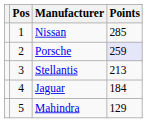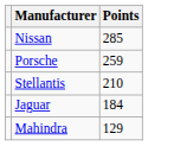- column: Pos | 1 | 2 | 3 | 4 | 5
Porsche | Points: lavender background -> no background
Stellantis | Points: 213 -> 210
